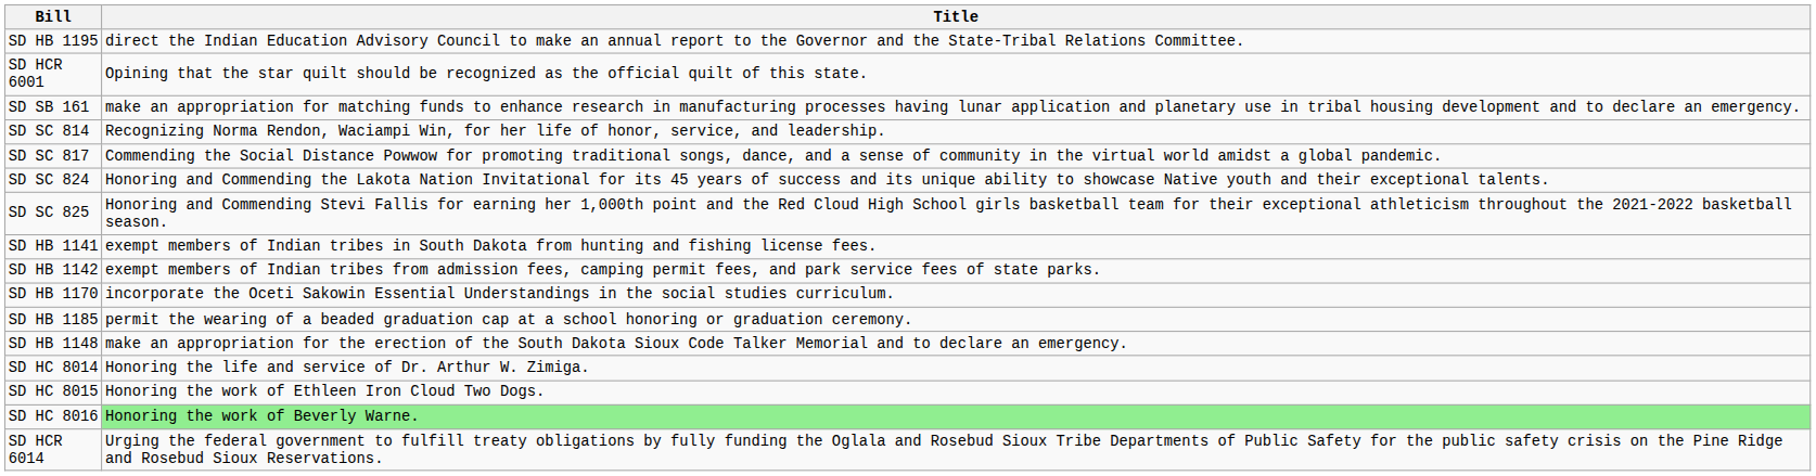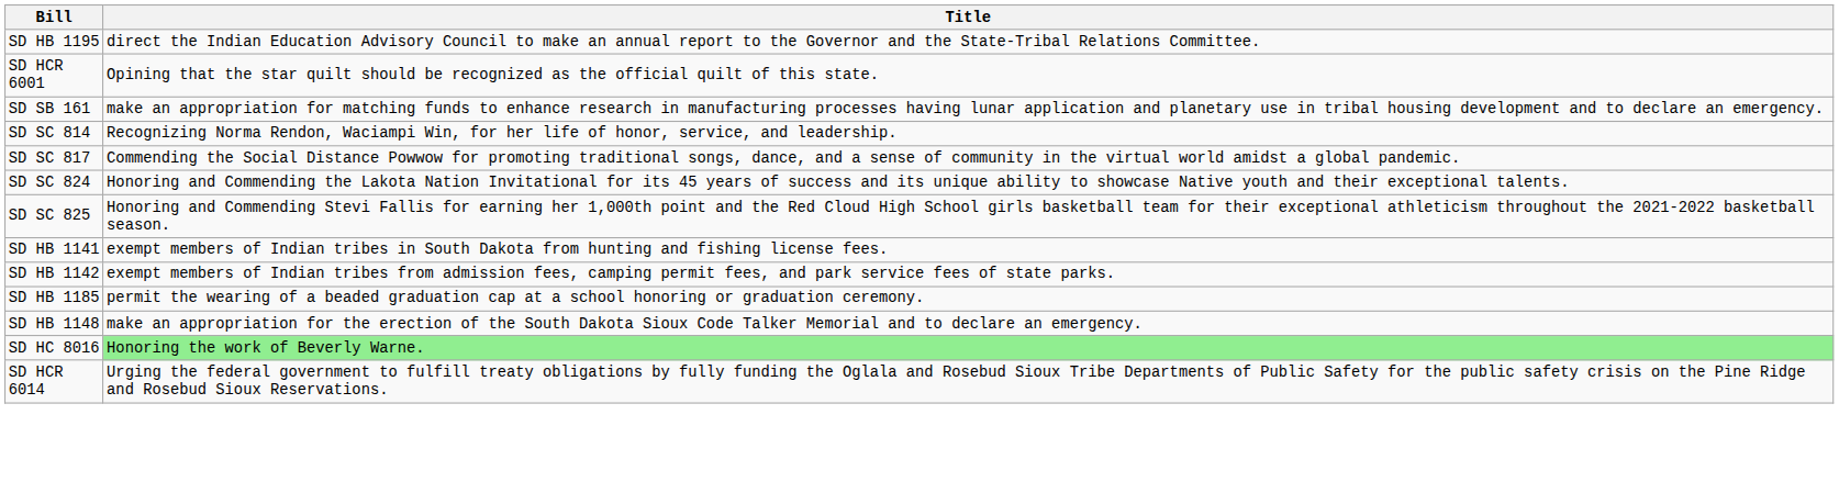- row: SD HB 1170 | incorporate the Oceti Sakowin Essential Understandings in the social studies curriculum.
- row: SD HC 8014 | Honoring the life and service of Dr. Arthur W. Zimiga.
- row: SD HC 8015 | Honoring the work of Ethleen Iron Cloud Two Dogs.
